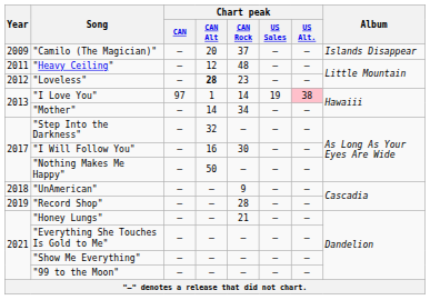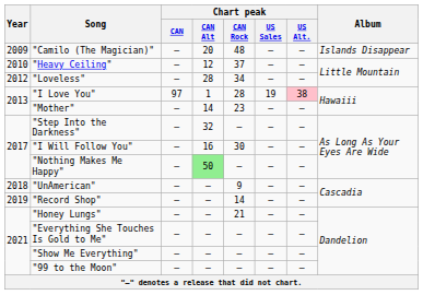"Camilo (The Magician)" | Chart peak / CAN Rock: 37 -> 48
"Heavy Ceiling" | Year: 2011 -> 2010
"Heavy Ceiling" | Chart peak / CAN Rock: 48 -> 37
"Loveless" | Chart peak / CAN Alt: bold -> normal
"Loveless" | Chart peak / CAN Rock: 23 -> 34
"I Love You" | Chart peak / CAN Rock: 14 -> 28
"Mother" | Chart peak / CAN Rock: 34 -> 23
"Nothing Makes Me Happy" | Chart peak / CAN Alt: no background -> lightgreen background
"Record Shop" | Chart peak / CAN Rock: 28 -> 14
